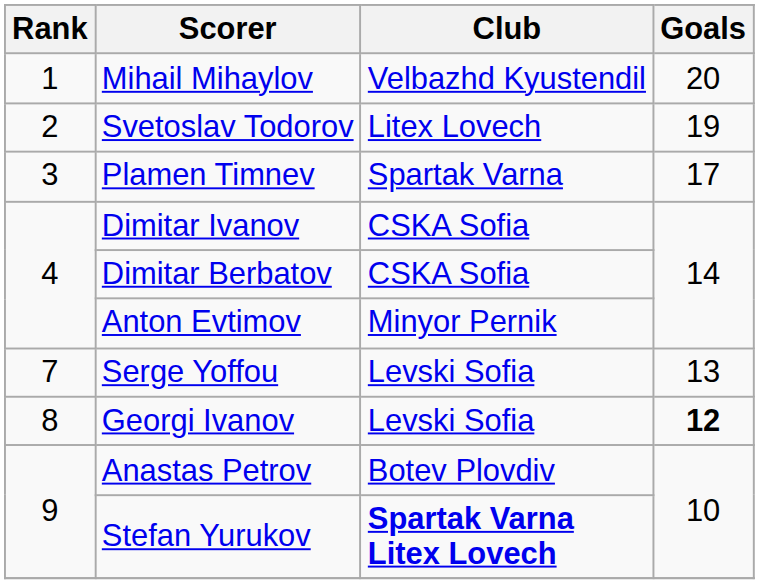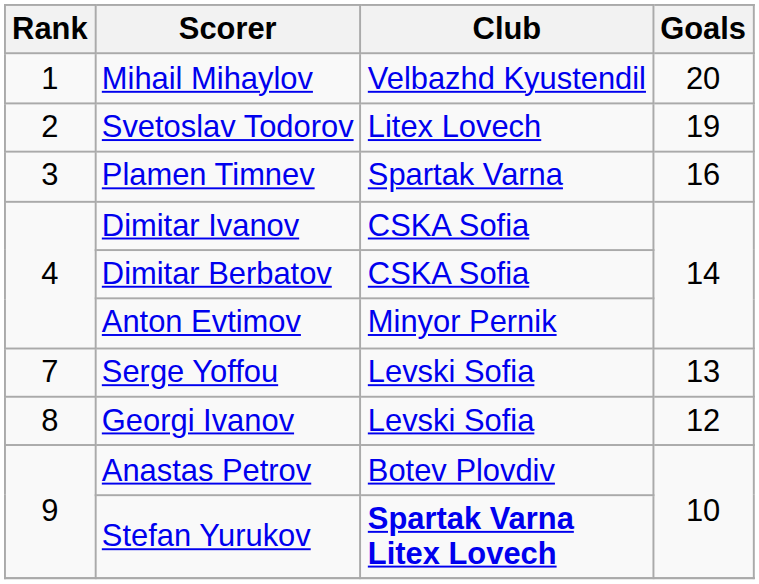Plamen Timnev | Goals: 17 -> 16
Georgi Ivanov | Goals: bold -> normal
